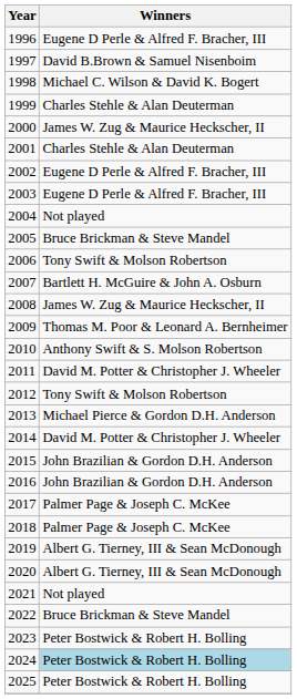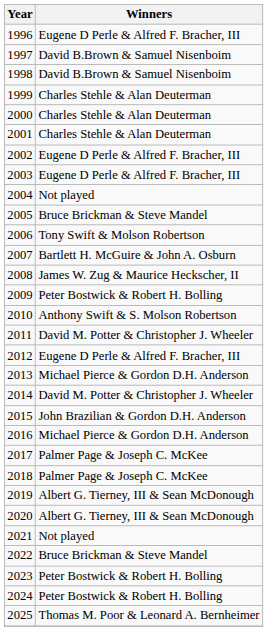1998 | Winners: Michael C. Wilson & David K. Bogert -> David B.Brown & Samuel Nisenboim
2000 | Winners: James W. Zug & Maurice Heckscher, II -> Charles Stehle & Alan Deuterman
2009 | Winners: Thomas M. Poor & Leonard A. Bernheimer -> Peter Bostwick & Robert H. Bolling
2012 | Winners: Tony Swift & Molson Robertson -> Eugene D Perle & Alfred F. Bracher, III
2016 | Winners: John Brazilian & Gordon D.H. Anderson -> Michael Pierce & Gordon D.H. Anderson
2024 | Winners: lightblue background -> no background
2025 | Winners: Peter Bostwick & Robert H. Bolling -> Thomas M. Poor & Leonard A. Bernheimer
